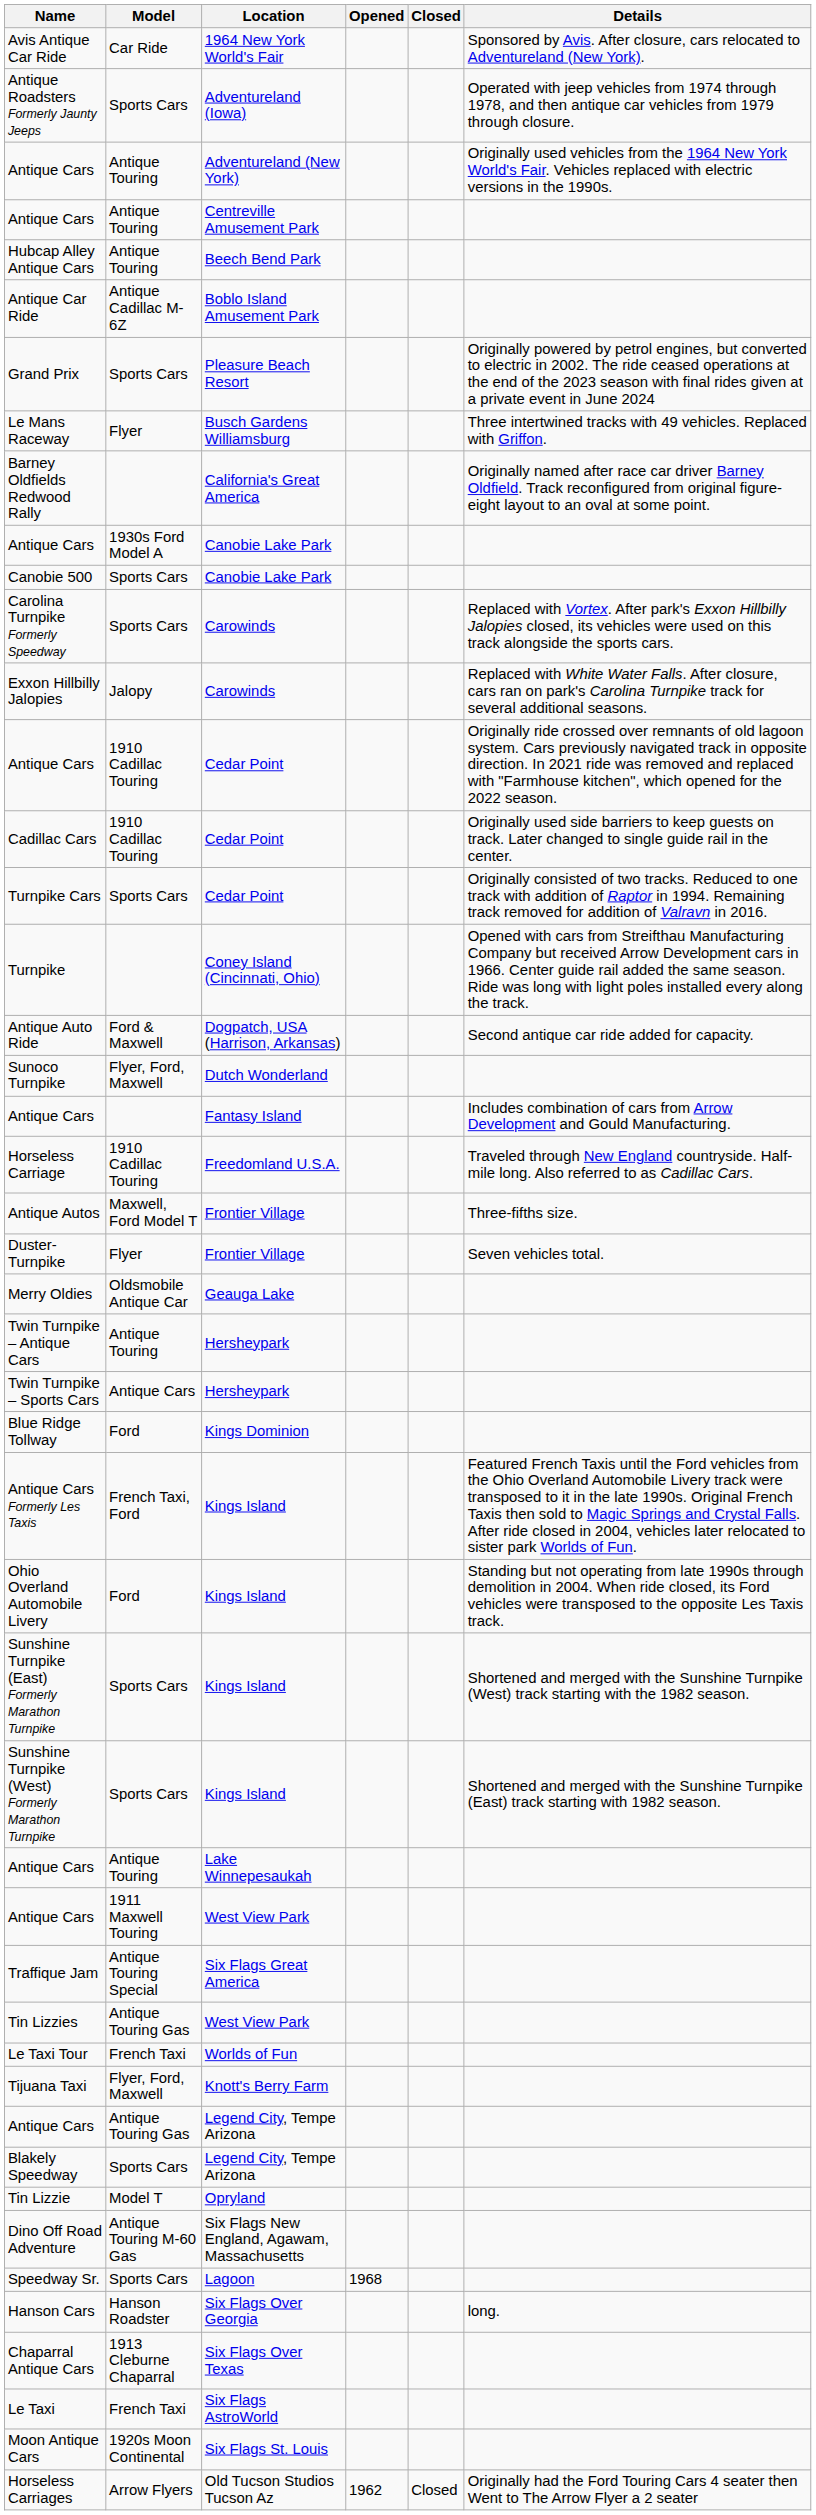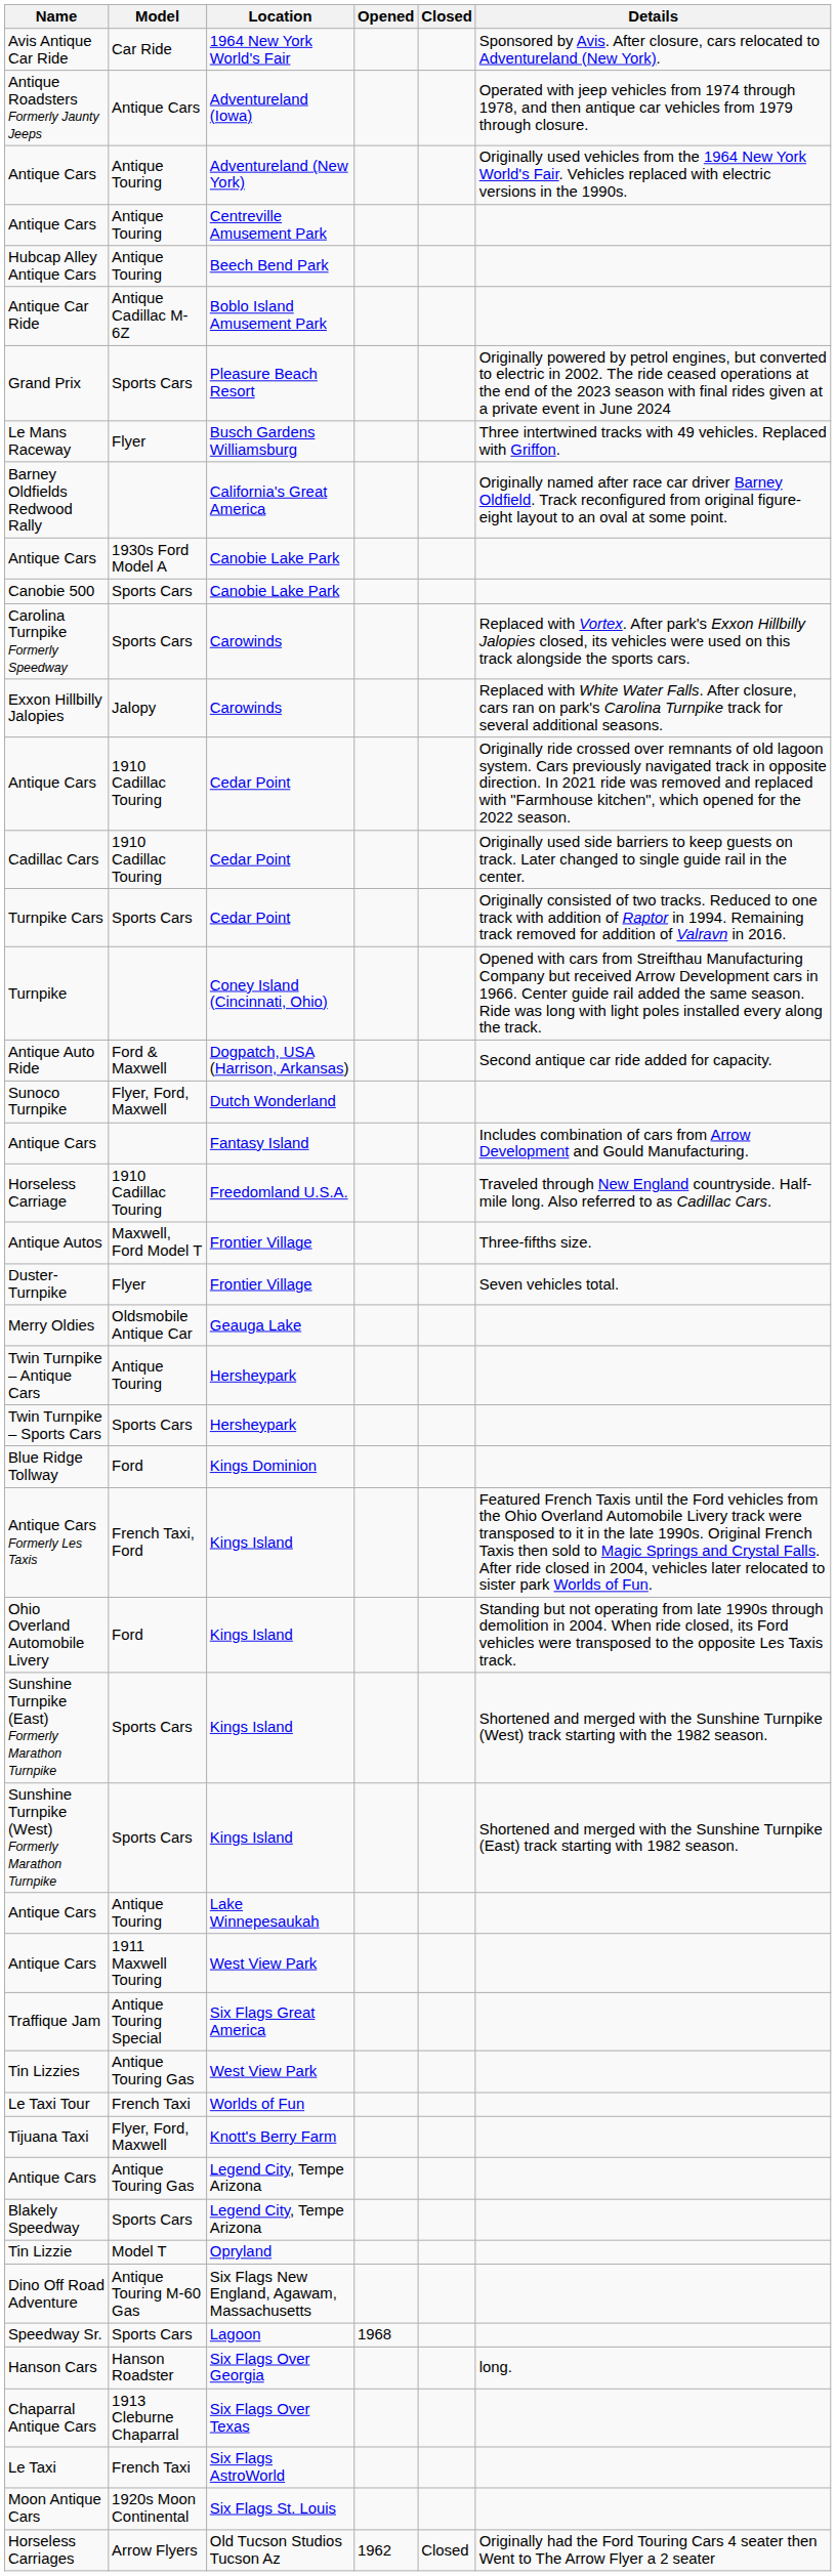Antique Roadsters Formerly Jaunty Jeeps | Model: Sports Cars -> Antique Cars
Twin Turnpike – Sports Cars | Model: Antique Cars -> Sports Cars
